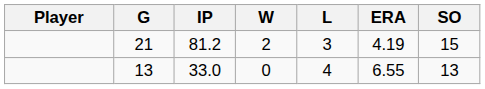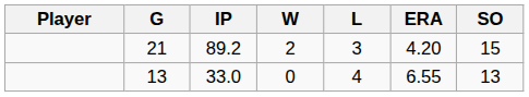21 | IP: 81.2 -> 89.2
21 | ERA: 4.19 -> 4.20
